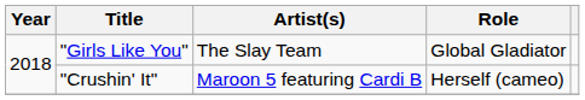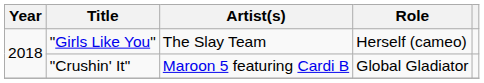"Girls Like You" | Role: Global Gladiator -> Herself (cameo)
"Crushin' It" | Role: Herself (cameo) -> Global Gladiator
